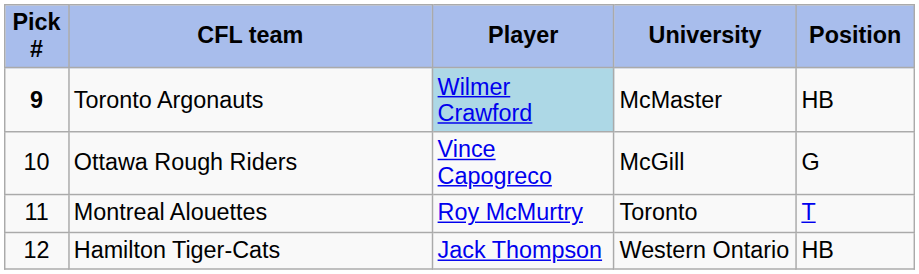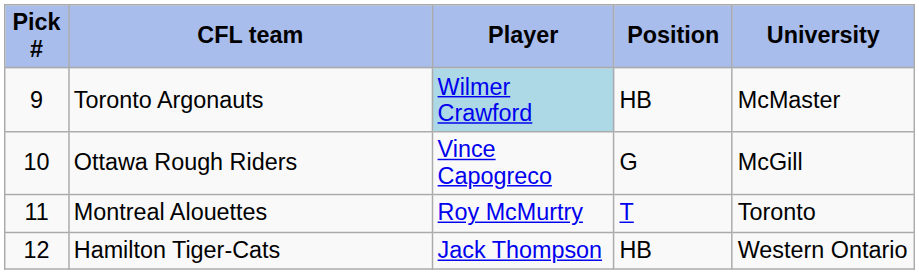columns swapped: Position <-> University
Toronto Argonauts | Pick #: bold -> normal
